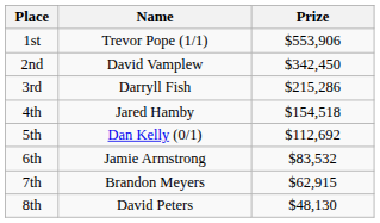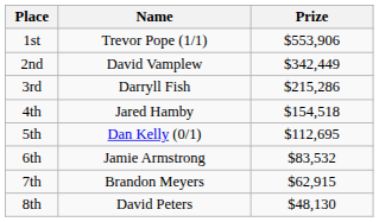2nd | Prize: $342,450 -> $342,449
5th | Prize: $112,692 -> $112,695
